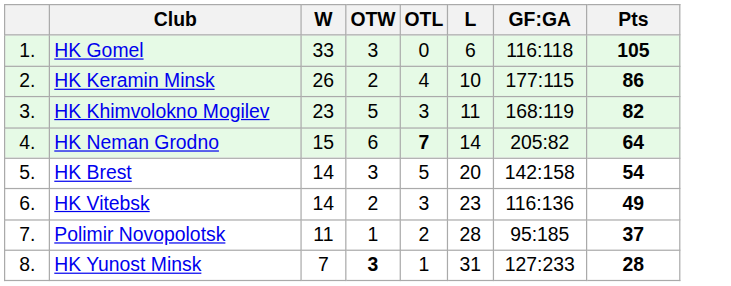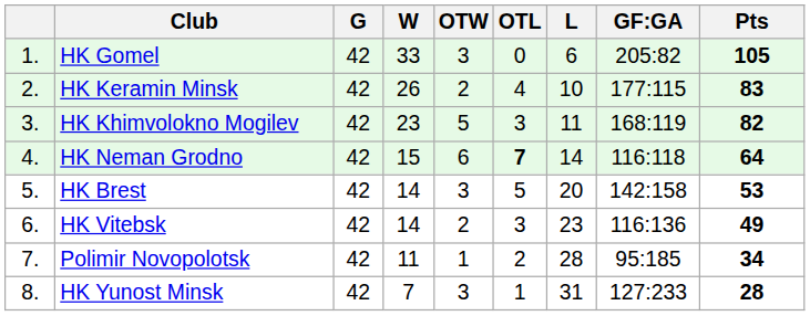+ column: G | 42 | 42 | 42 | 42 | 42 | 42 | 42 | 42
HK Gomel | GF:GA: 116:118 -> 205:82
HK Keramin Minsk | Pts: 86 -> 83
HK Neman Grodno | GF:GA: 205:82 -> 116:118
HK Brest | Pts: 54 -> 53
Polimir Novopolotsk | Pts: 37 -> 34
HK Yunost Minsk | OTW: bold -> normal
